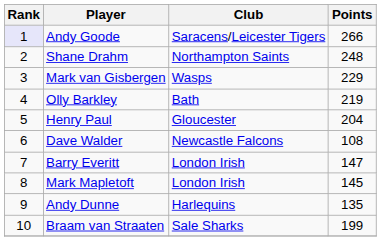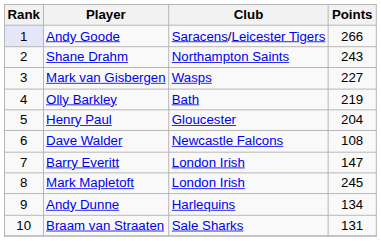Shane Drahm | Points: 248 -> 243
Mark van Gisbergen | Points: 229 -> 227
Mark Mapletoft | Points: 145 -> 245
Andy Dunne | Points: 135 -> 134
Braam van Straaten | Points: 199 -> 131
